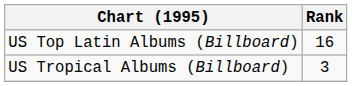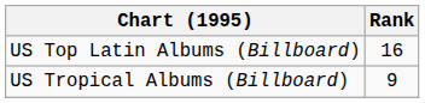US Tropical Albums (Billboard) | Rank: 3 -> 9
